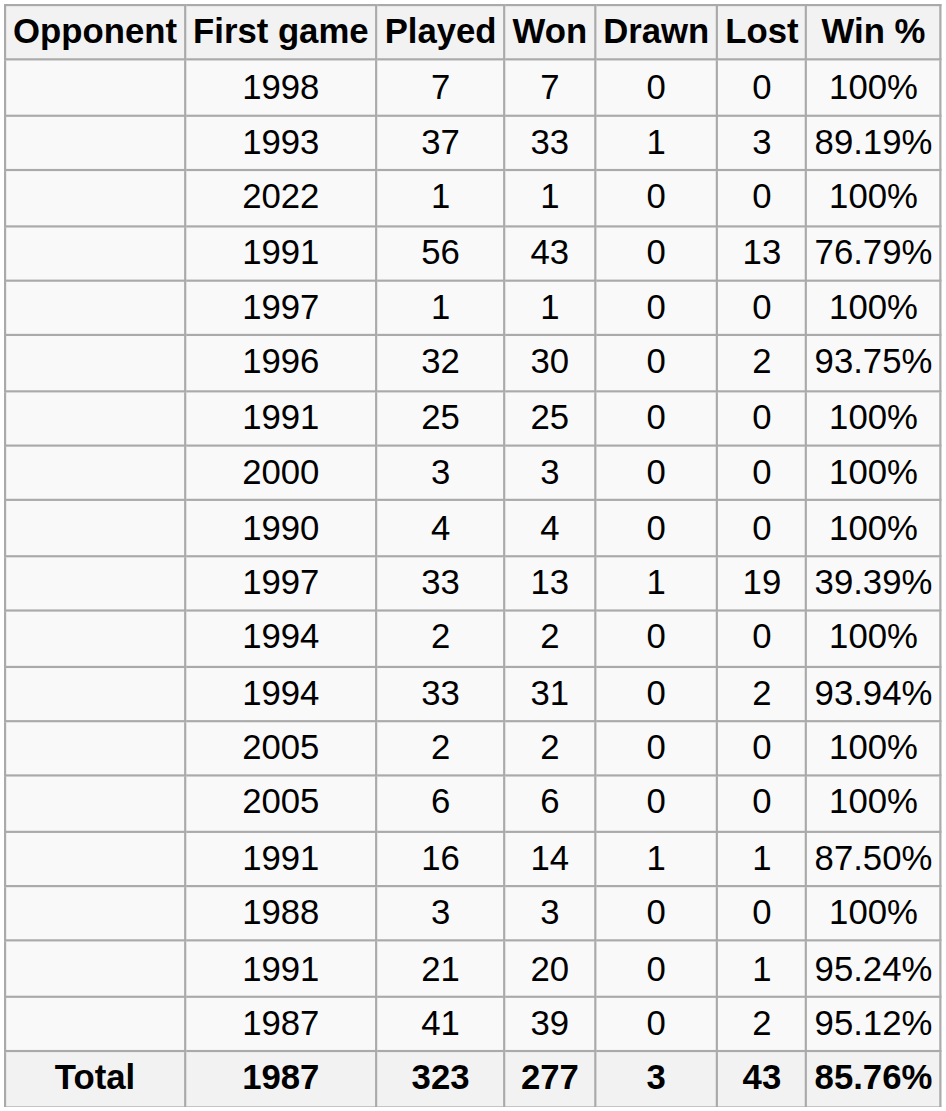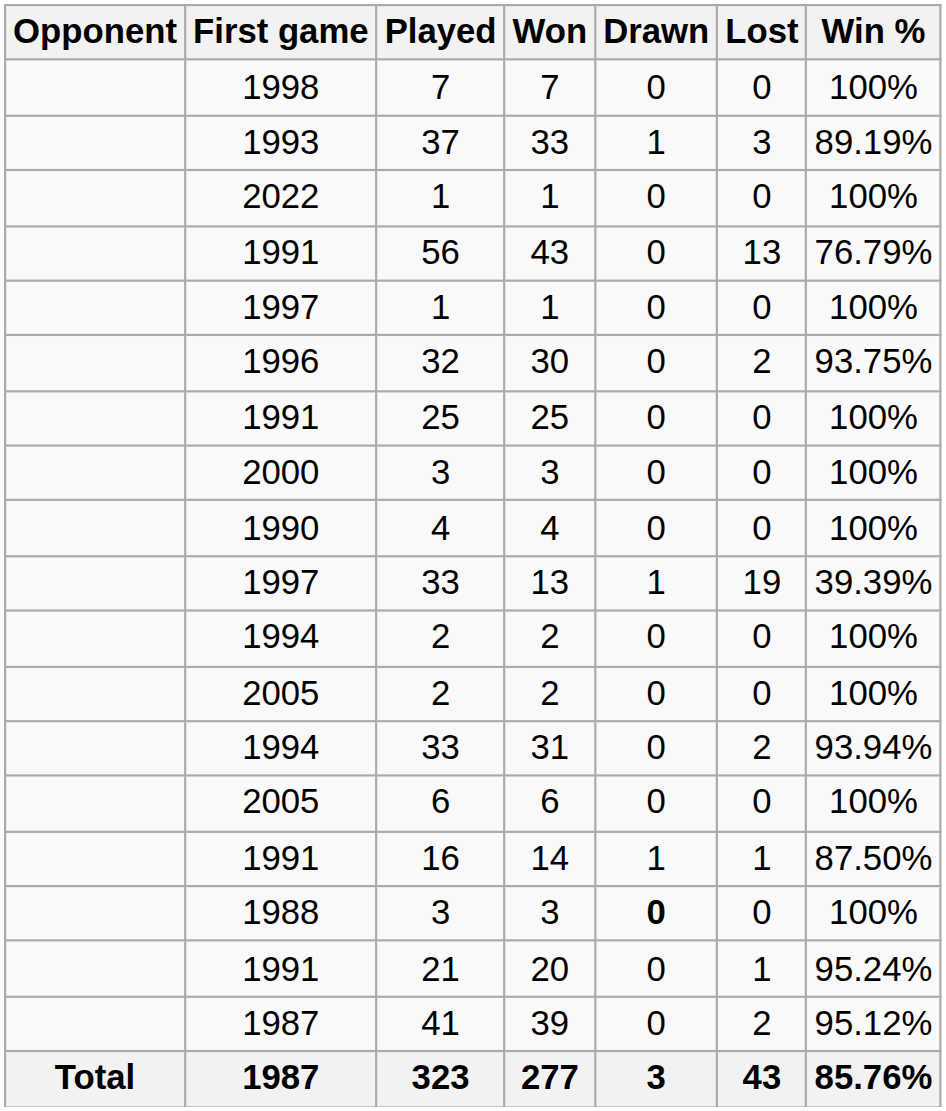rows swapped: 2005 / 2 <-> 31
1988 / 3 | Drawn: normal -> bold
